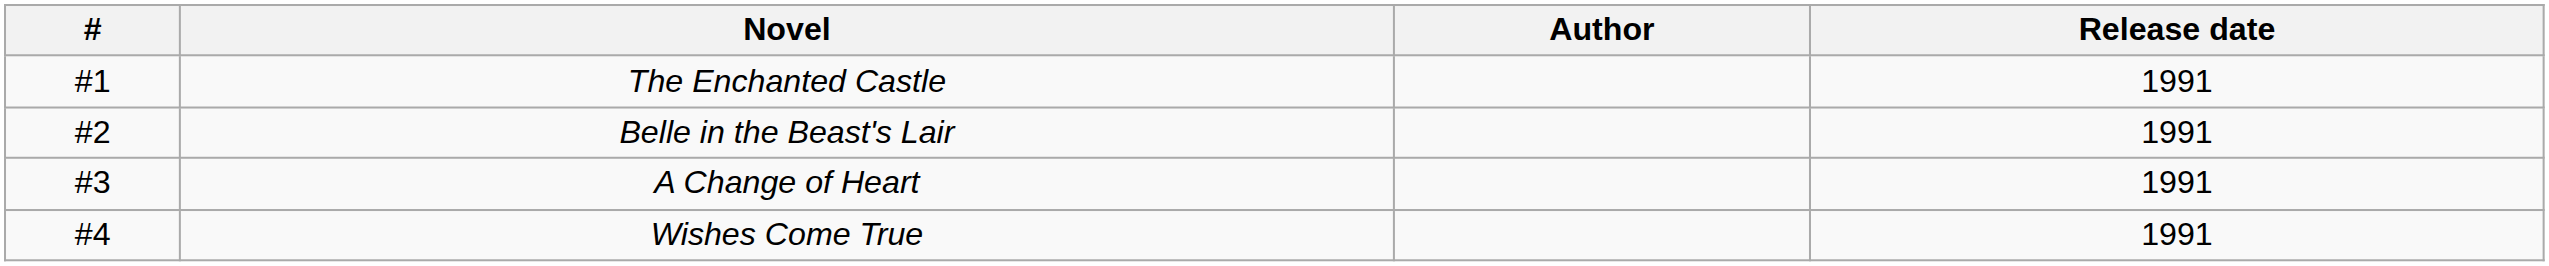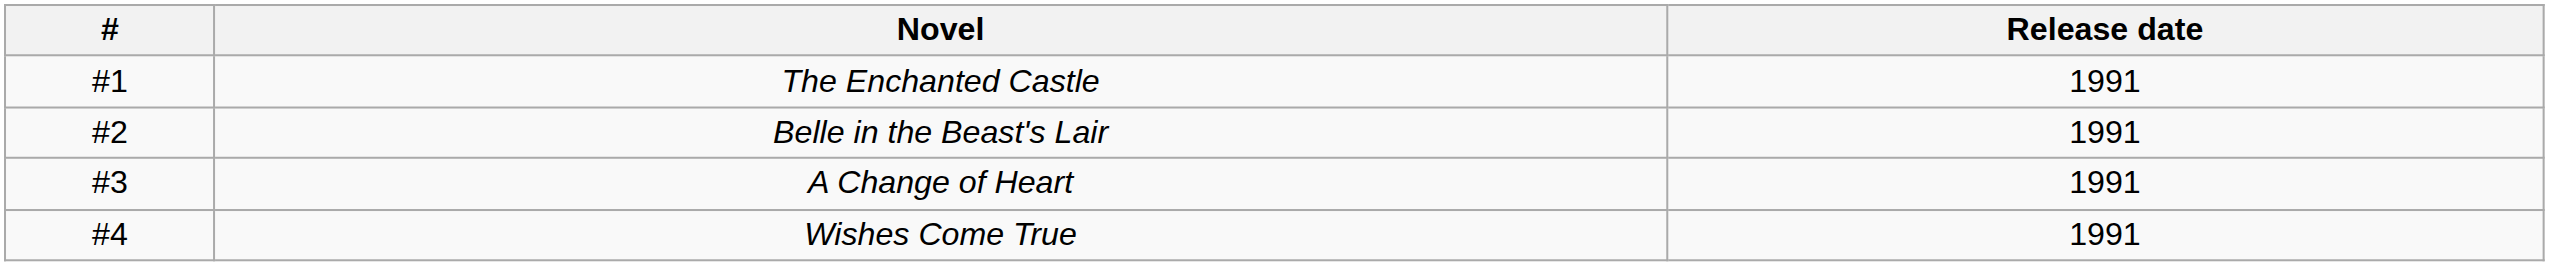- column: Author
